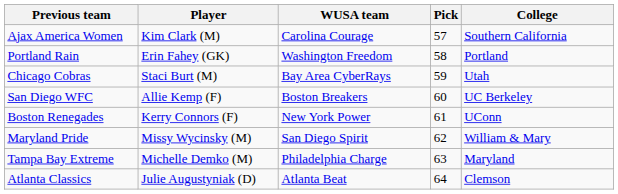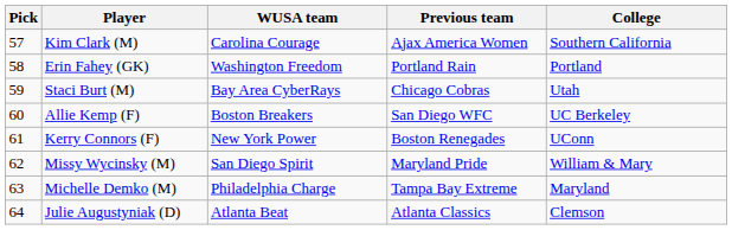columns swapped: Pick <-> Previous team
